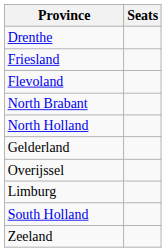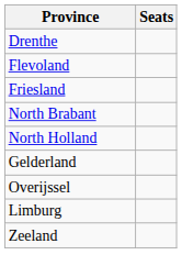rows swapped: Flevoland <-> Friesland
- row: South Holland
